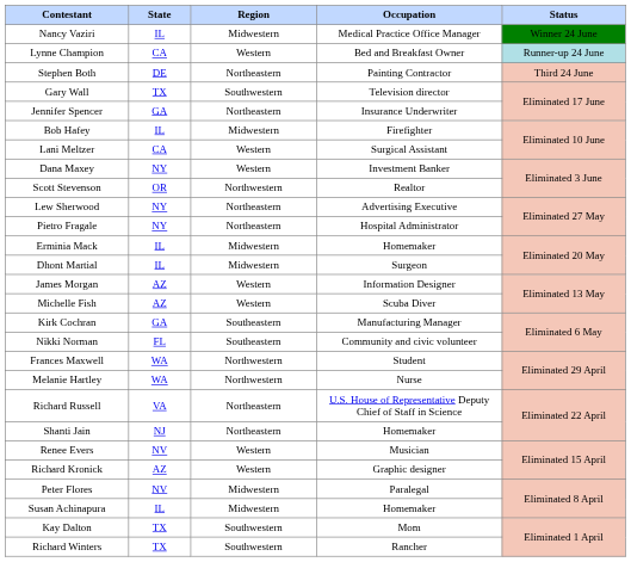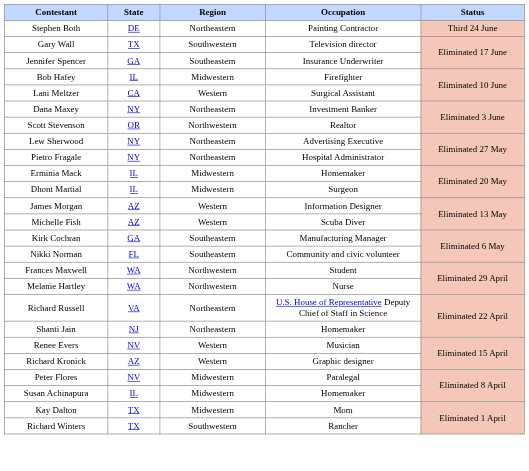- row: Nancy Vaziri | IL | Midwestern | Medical Practice Office Manager | Winner 24 June
- row: Lynne Champion | CA | Western | Bed and Breakfast Owner | Runner-up 24 June
Jennifer Spencer | Region: Northeastern -> Southeastern
Dana Maxey | Region: Western -> Northeastern
Kay Dalton | Region: Southwestern -> Midwestern
